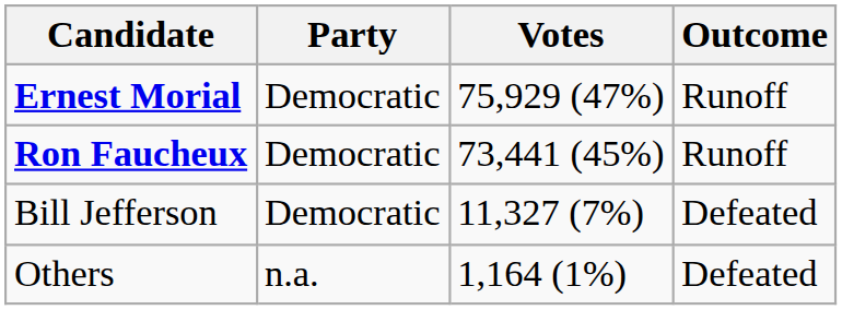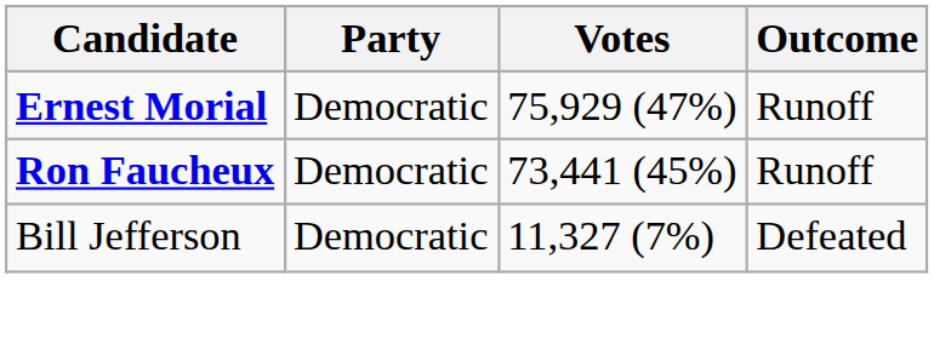- row: Others | n.a. | 1,164 (1%) | Defeated
